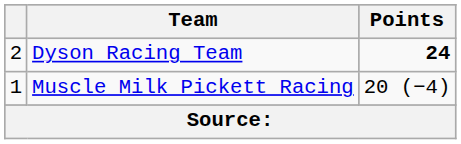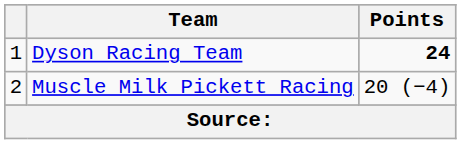Dyson Racing Team | column 1: 2 -> 1
Muscle Milk Pickett Racing | column 1: 1 -> 2
